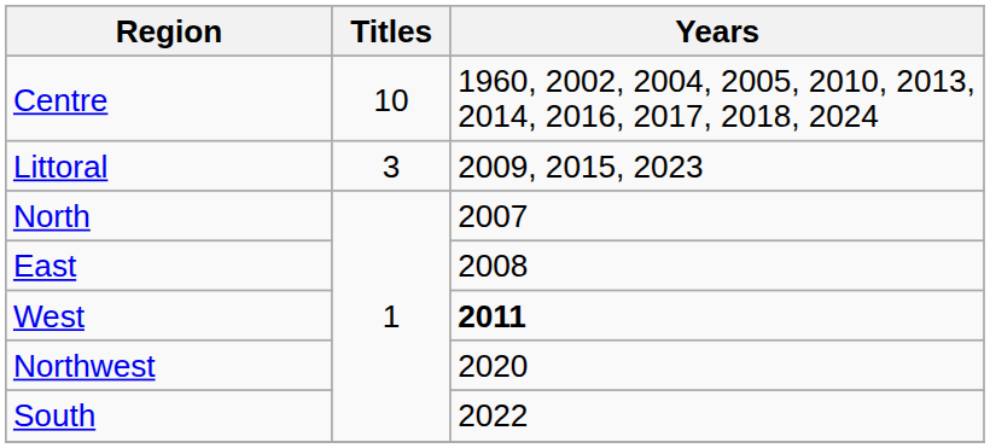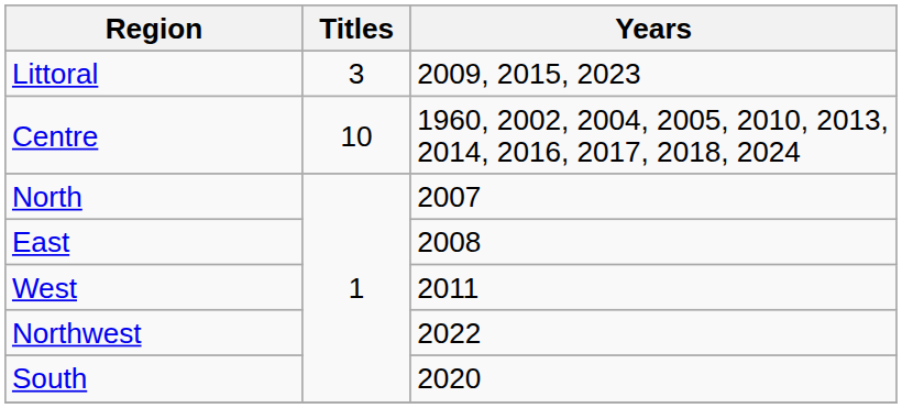rows swapped: Centre <-> Littoral
West | Years: bold -> normal
Northwest | Years: 2020 -> 2022
South | Years: 2022 -> 2020
